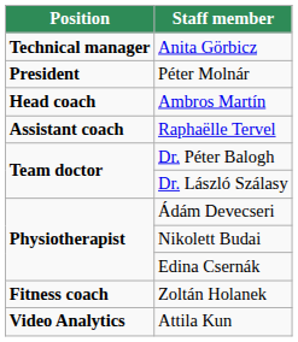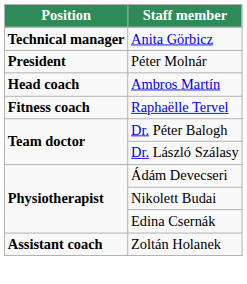Raphaëlle Tervel | Position: Assistant coach -> Fitness coach
Zoltán Holanek | Position: Fitness coach -> Assistant coach
- row: Video Analytics | Attila Kun
